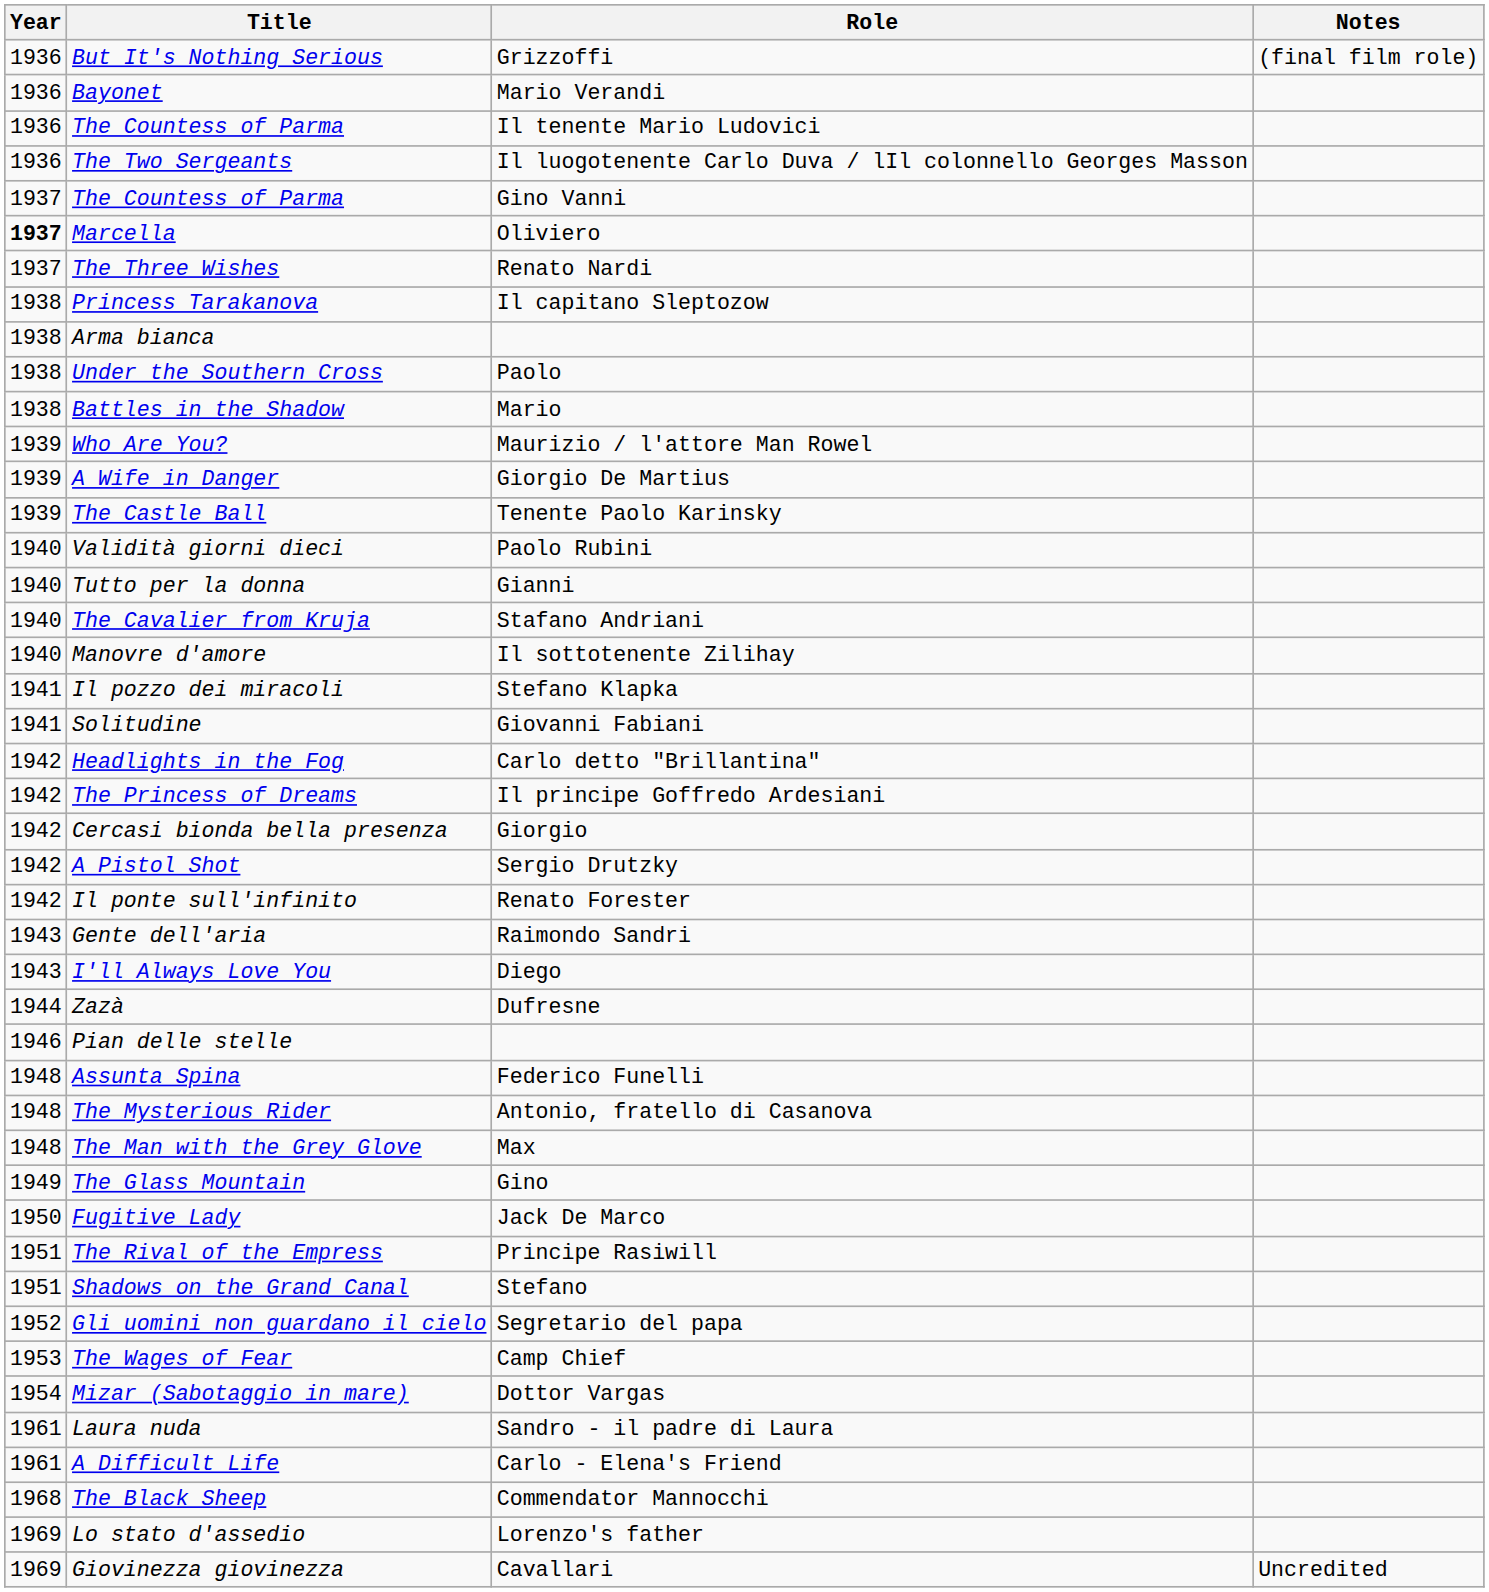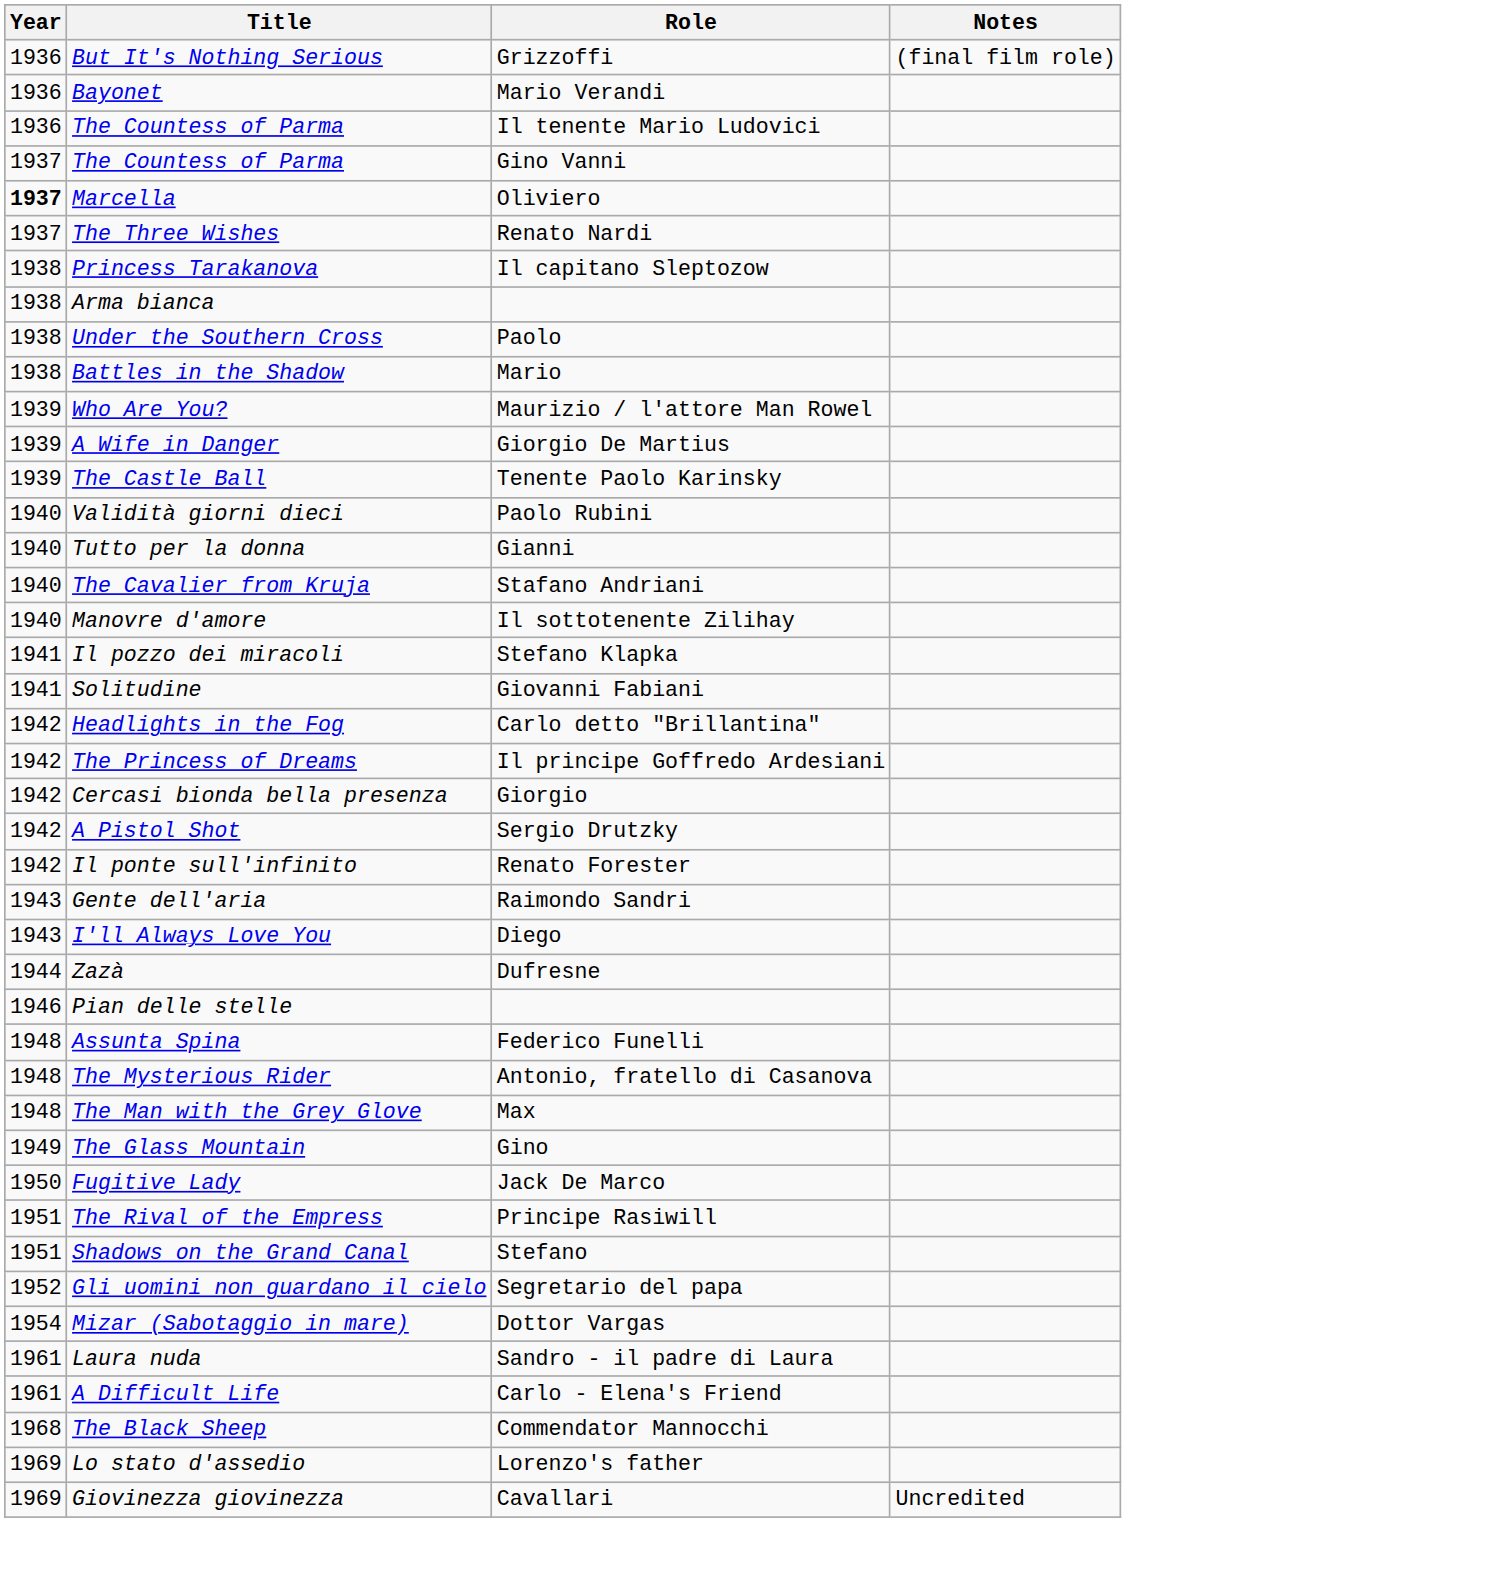- row: 1936 | The Two Sergeants | Il luogotenente Carlo Duva / lIl colonnello Georges Masson
- row: 1953 | The Wages of Fear | Camp Chief
